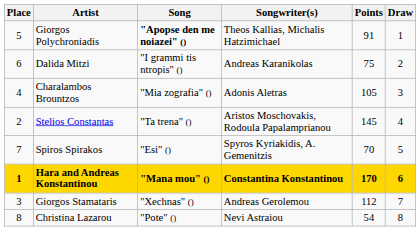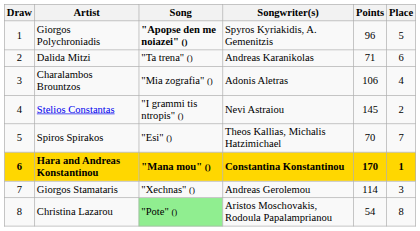columns swapped: Draw <-> Place
Giorgos Polychroniadis | Songwriter(s): Theos Kallias, Michalis Hatzimichael -> Spyros Kyriakidis, A. Gemenitzis
Giorgos Polychroniadis | Points: 91 -> 96
Dalida Mitzi | Song: "I grammi tis ntropis" () -> "Ta trena" ()
Dalida Mitzi | Points: 75 -> 71
Charalambos Brountzos | Points: 105 -> 106
Stelios Constantas | Song: "Ta trena" () -> "I grammi tis ntropis" ()
Stelios Constantas | Songwriter(s): Aristos Moschovakis, Rodoula Papalamprianou -> Nevi Astraiou
Spiros Spirakos | Songwriter(s): Spyros Kyriakidis, A. Gemenitzis -> Theos Kallias, Michalis Hatzimichael
Giorgos Stamataris | Points: 112 -> 114
Christina Lazarou | Song: no background -> lightgreen background
Christina Lazarou | Songwriter(s): Nevi Astraiou -> Aristos Moschovakis, Rodoula Papalamprianou
